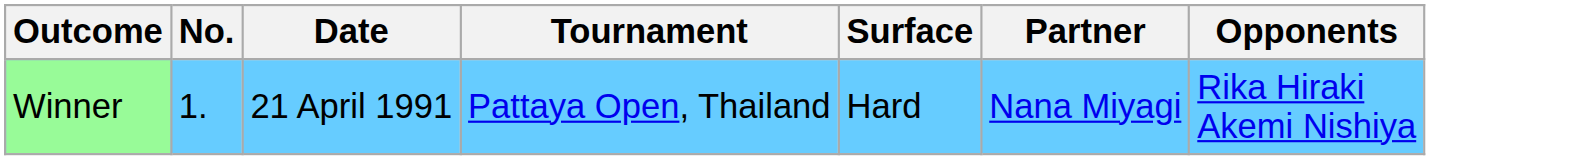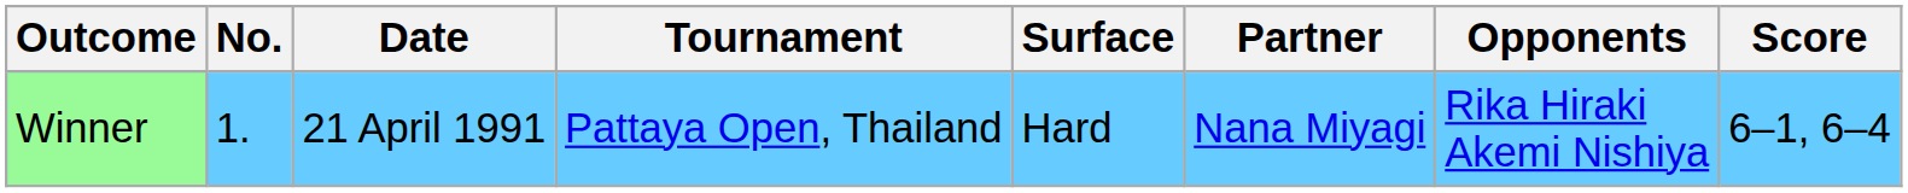+ column: Score | 6–1, 6–4
